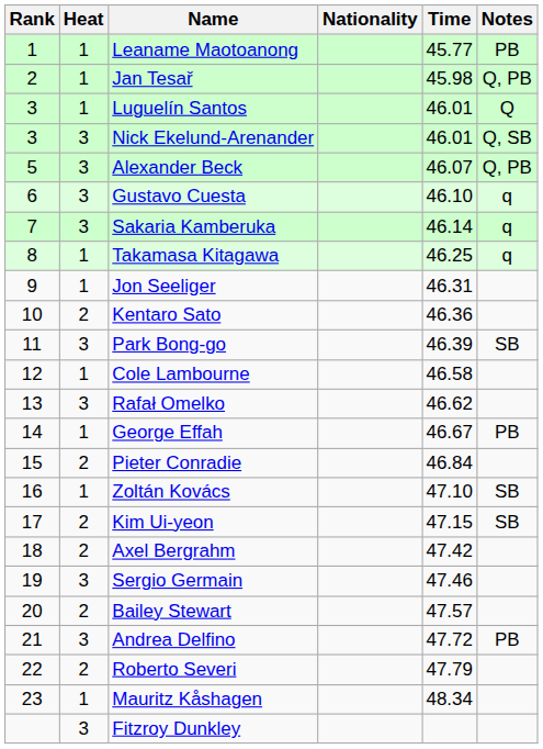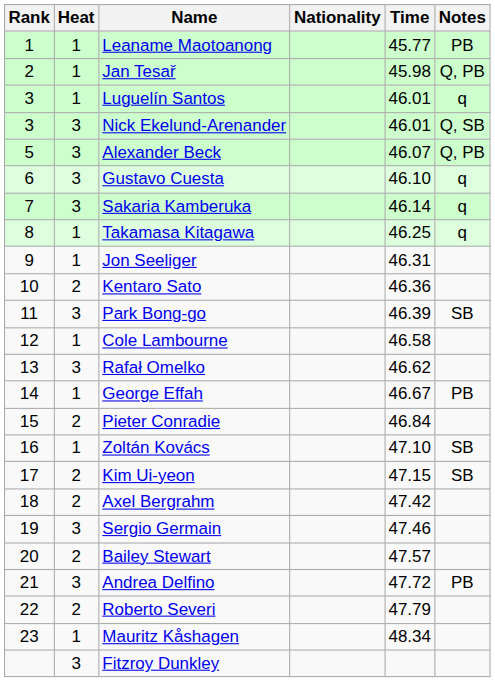Luguelín Santos | Notes: Q -> q
